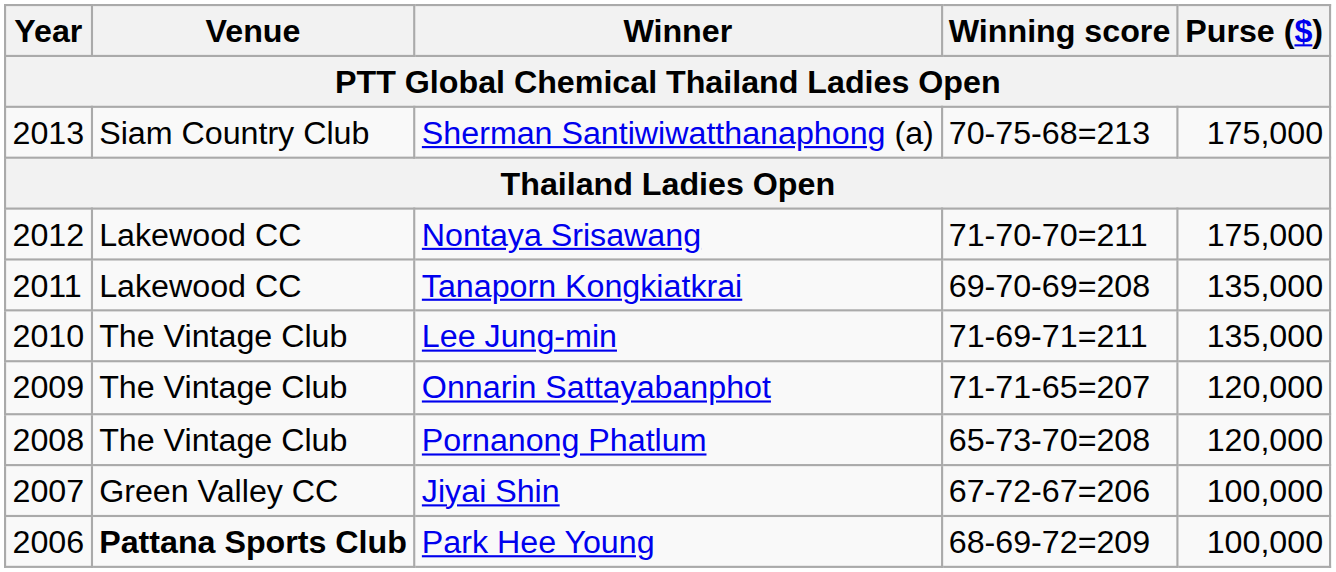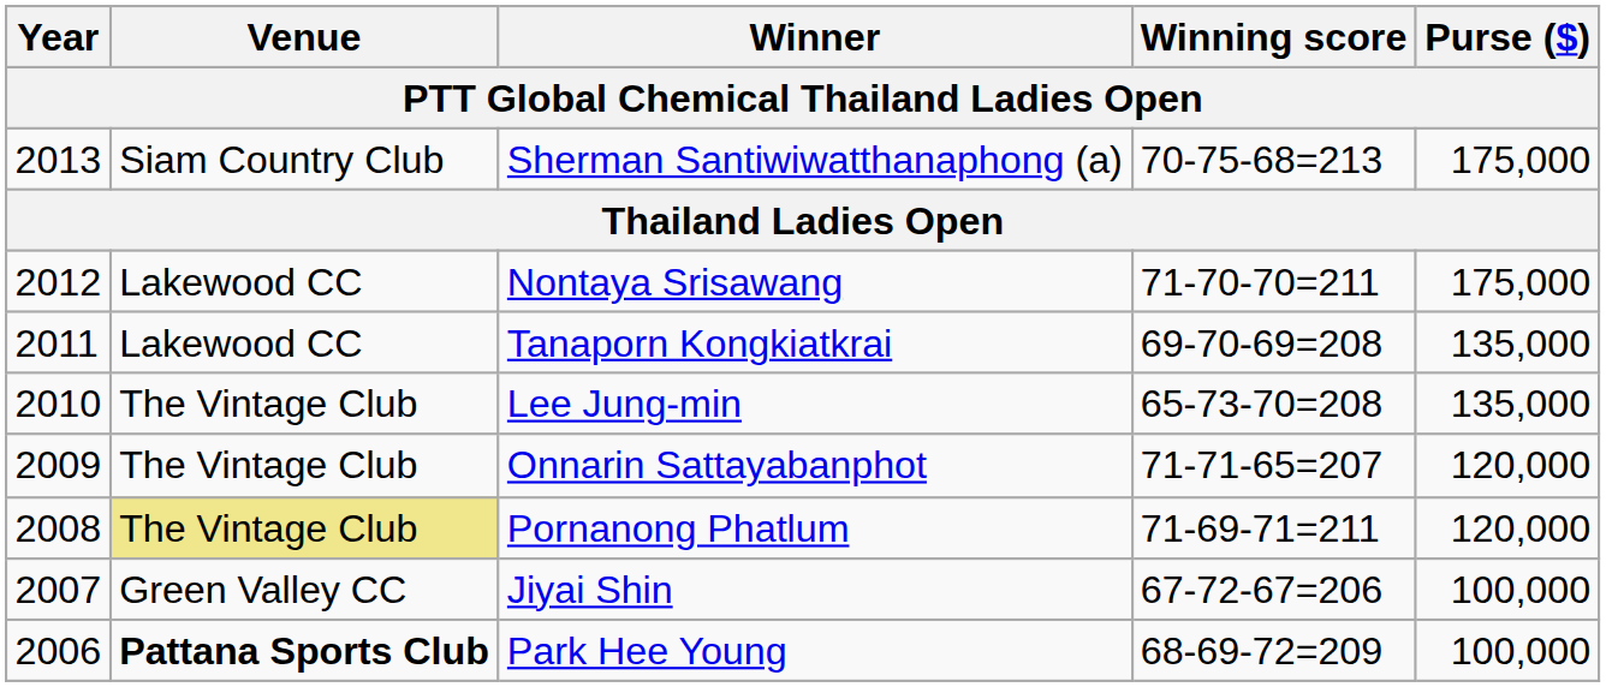Lee Jung-min | Winning score: 71-69-71=211 -> 65-73-70=208
Pornanong Phatlum | Venue: no background -> khaki background
Pornanong Phatlum | Winning score: 65-73-70=208 -> 71-69-71=211
